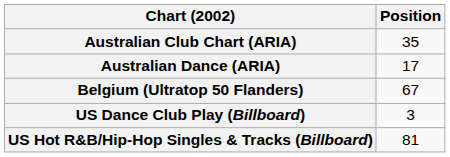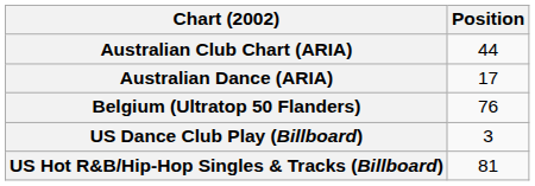Australian Club Chart (ARIA) | Position: 35 -> 44
Belgium (Ultratop 50 Flanders) | Position: 67 -> 76
